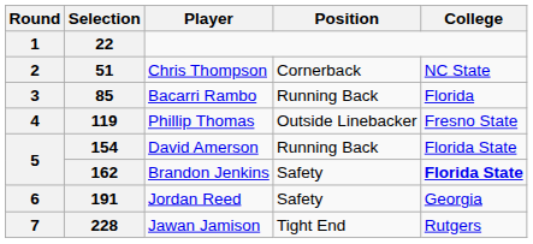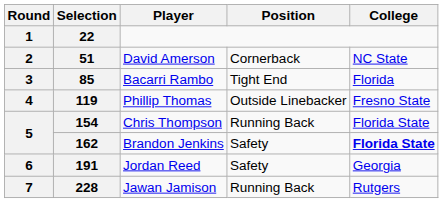51 | Player: Chris Thompson -> David Amerson
85 | Position: Running Back -> Tight End
154 | Player: David Amerson -> Chris Thompson
228 | Position: Tight End -> Running Back
